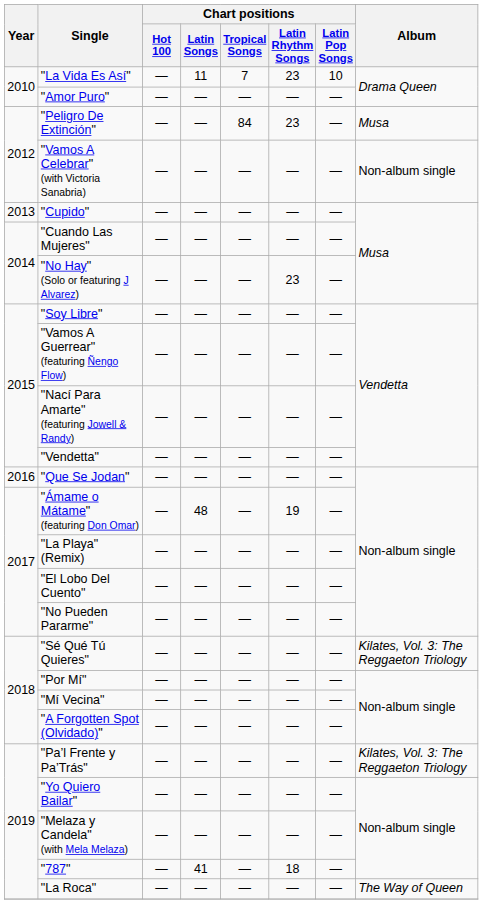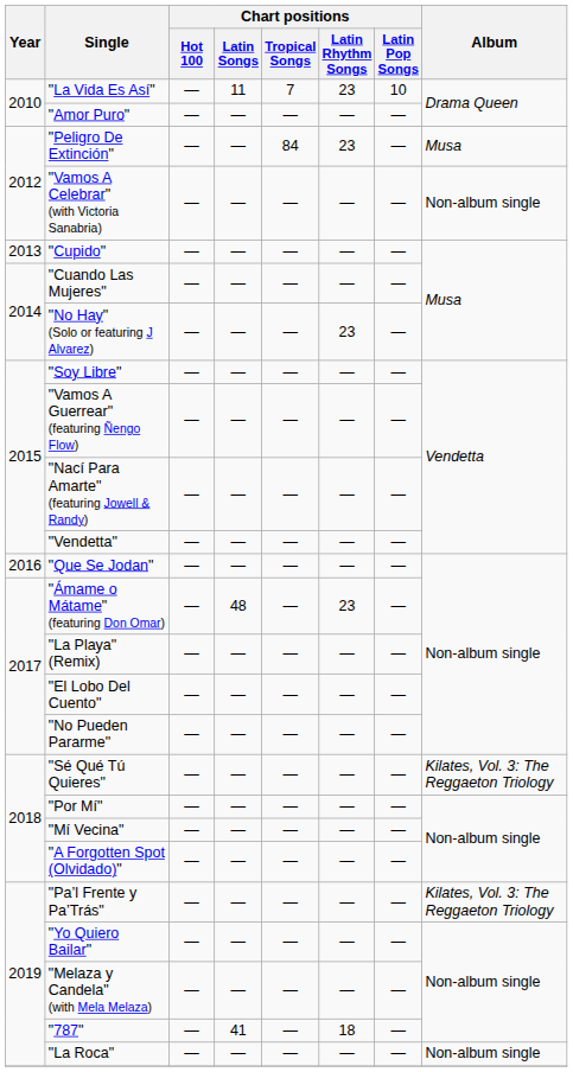"Ámame o Mátame" (featuring Don Omar) | Chart positions / Latin Rhythm Songs: 19 -> 23
"La Roca" | Album: The Way of Queen -> Non-album single
